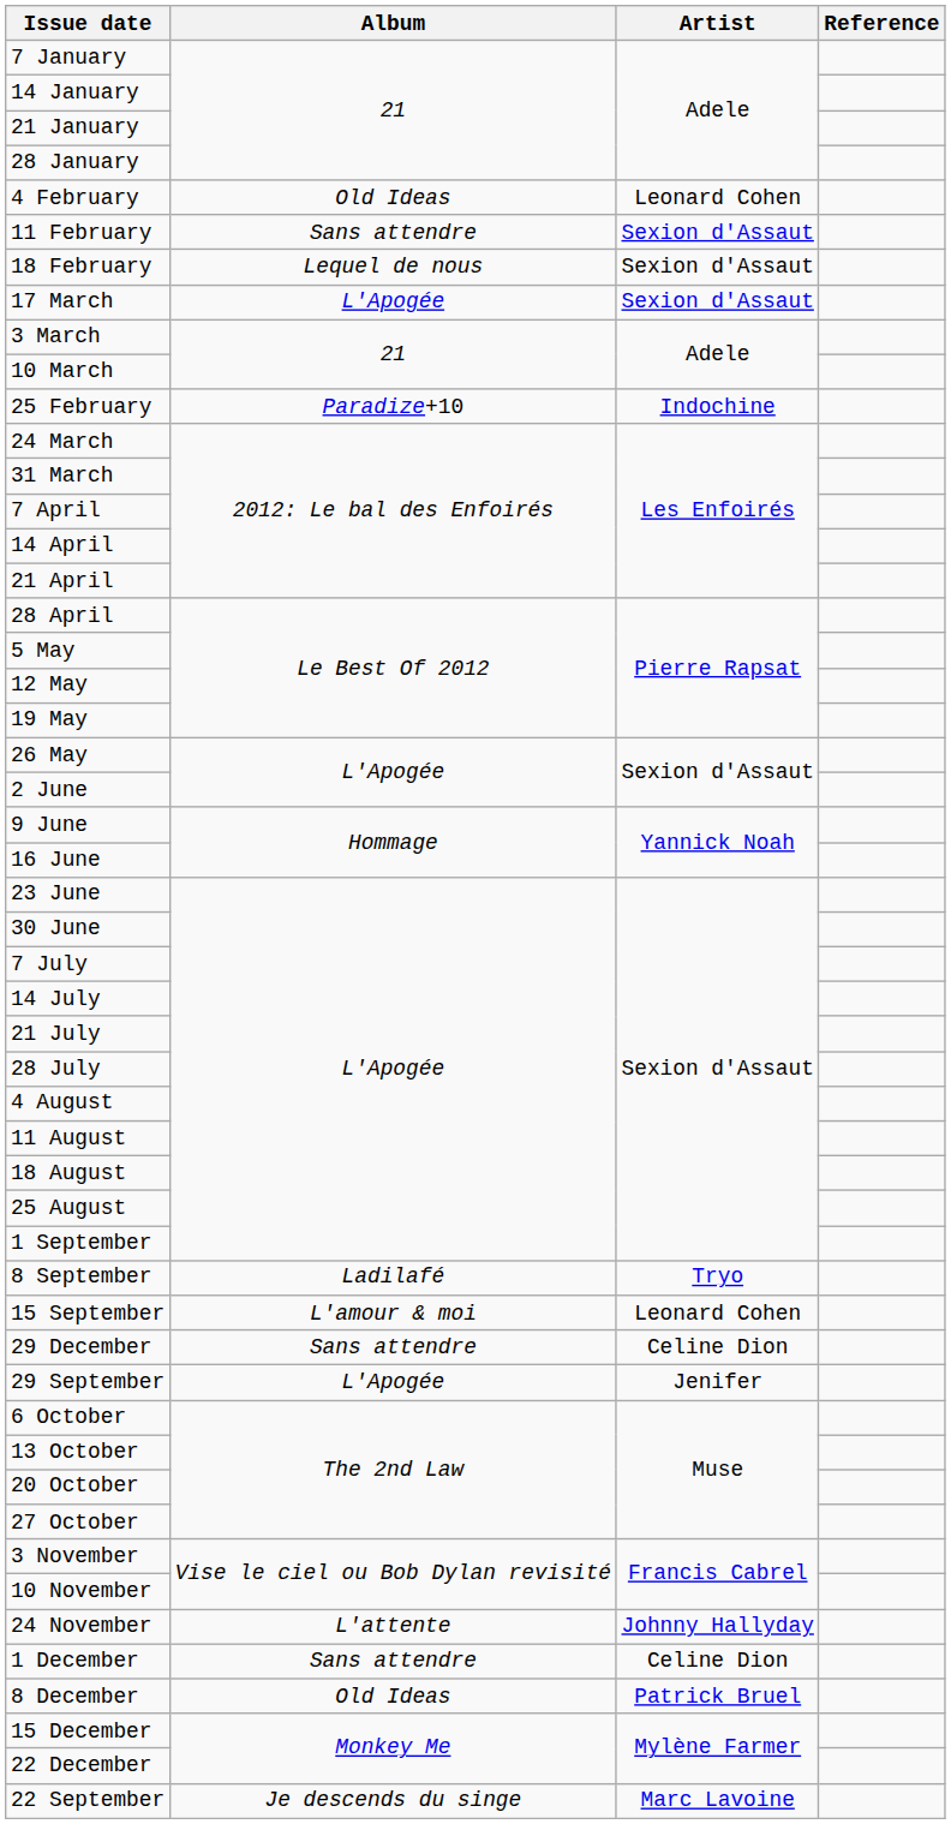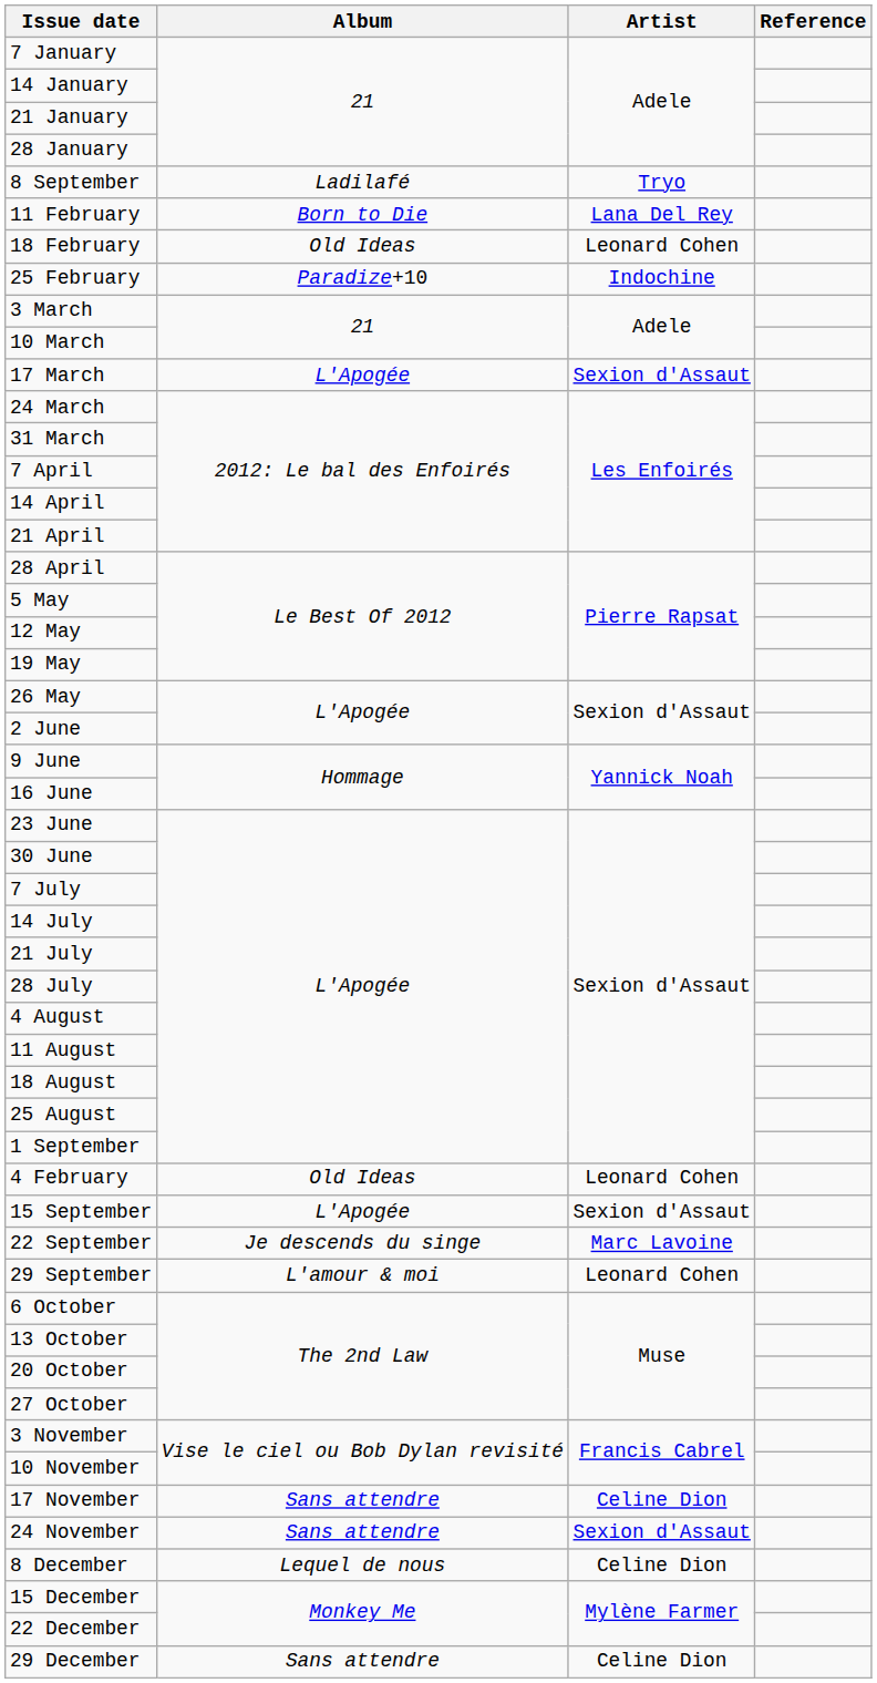rows swapped: 4 February <-> 8 September
11 February | Album: Sans attendre -> Born to Die
11 February | Artist: Sexion d'Assaut -> Lana Del Rey
18 February | Album: Lequel de nous -> Old Ideas
18 February | Artist: Sexion d'Assaut -> Leonard Cohen
rows swapped: 25 February <-> 17 March
15 September | Album: L'amour & moi -> L'Apogée
15 September | Artist: Leonard Cohen -> Sexion d'Assaut
rows swapped: 22 September <-> 29 December
29 September | Album: L'Apogée -> L'amour & moi
29 September | Artist: Jenifer -> Leonard Cohen
+ row: 17 November | Sans attendre | Celine Dion
24 November | Album: L'attente -> Sans attendre
24 November | Artist: Johnny Hallyday -> Sexion d'Assaut
- row: 1 December | Sans attendre | Celine Dion
8 December | Album: Old Ideas -> Lequel de nous
8 December | Artist: Patrick Bruel -> Celine Dion
